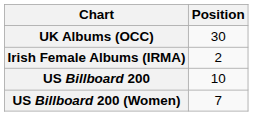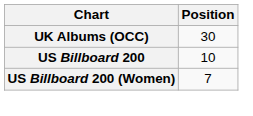- row: Irish Female Albums (IRMA) | 2
